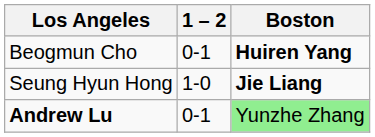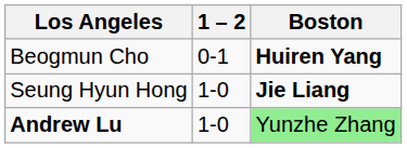Andrew Lu | 1 – 2: 0-1 -> 1-0
